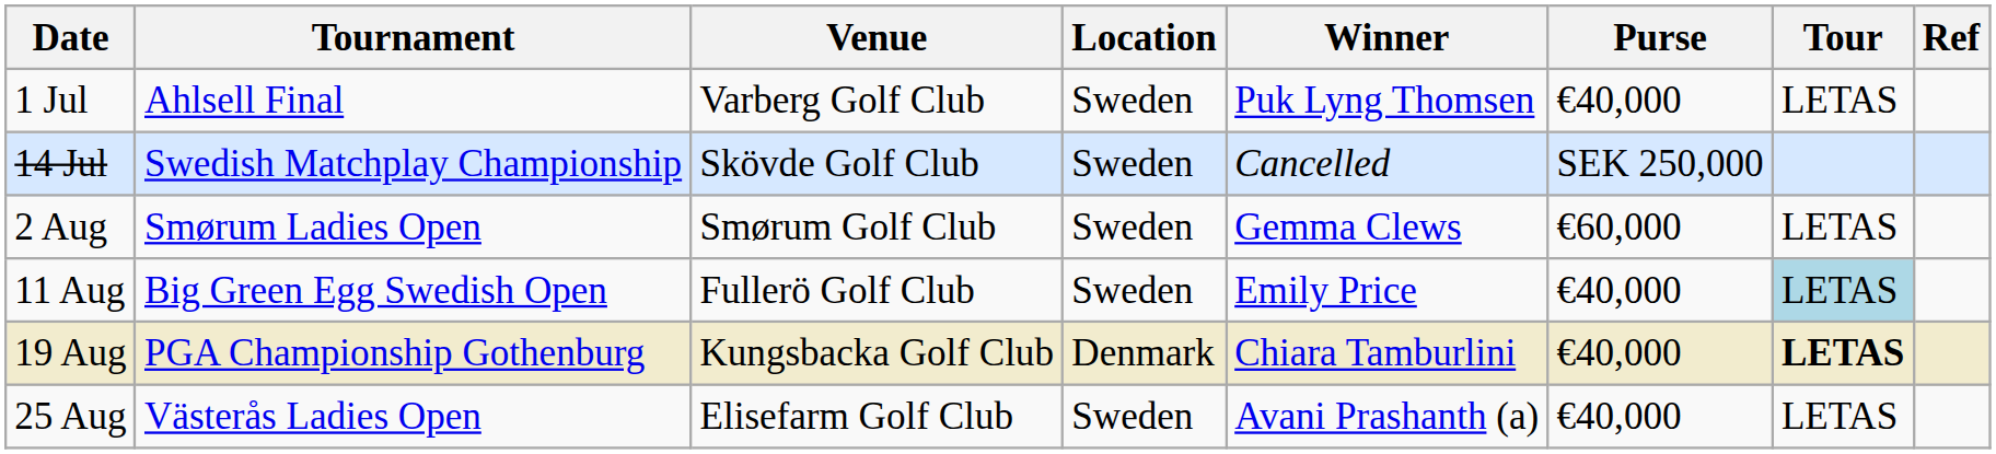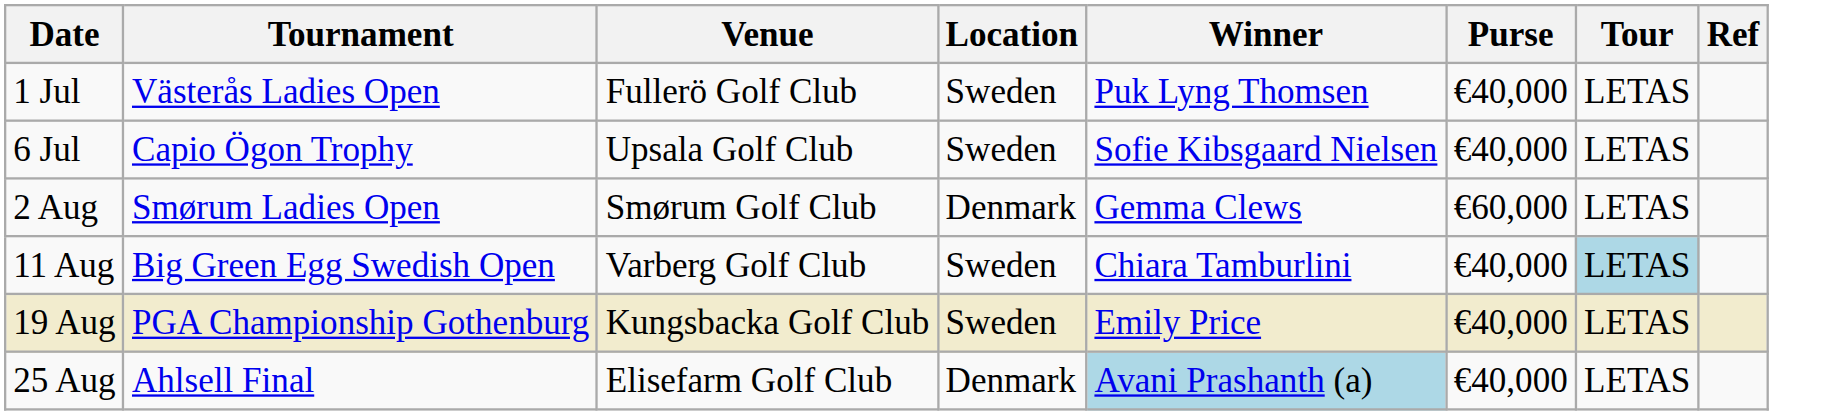1 Jul | Tournament: Ahlsell Final -> Västerås Ladies Open
1 Jul | Venue: Varberg Golf Club -> Fullerö Golf Club
+ row: 6 Jul | Capio Ögon Trophy | Upsala Golf Club | Sweden | Sofie Kibsgaard Nielsen | €40,000 | LETAS
- row: 14 Jul | Swedish Matchplay Championship | Skövde Golf Club | Sweden | Cancelled | SEK 250,000
2 Aug | Location: Sweden -> Denmark
11 Aug | Venue: Fullerö Golf Club -> Varberg Golf Club
11 Aug | Winner: Emily Price -> Chiara Tamburlini
19 Aug | Location: Denmark -> Sweden
19 Aug | Winner: Chiara Tamburlini -> Emily Price
19 Aug | Tour: bold -> normal
25 Aug | Tournament: Västerås Ladies Open -> Ahlsell Final
25 Aug | Location: Sweden -> Denmark
25 Aug | Winner: no background -> lightblue background
